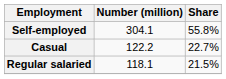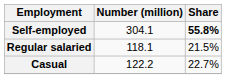Self-employed | Share: normal -> bold
rows swapped: Regular salaried <-> Casual
